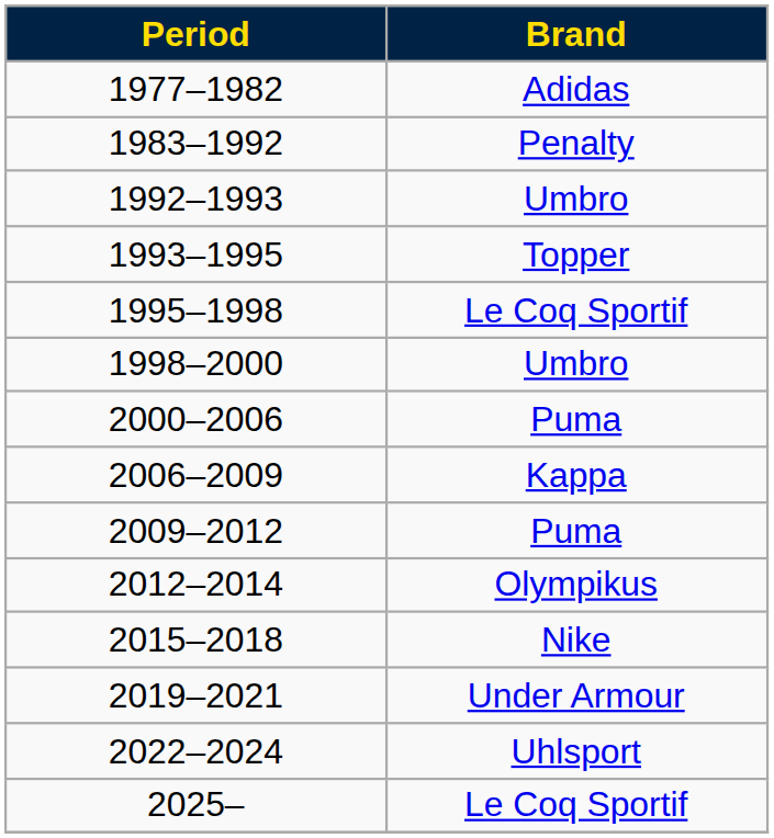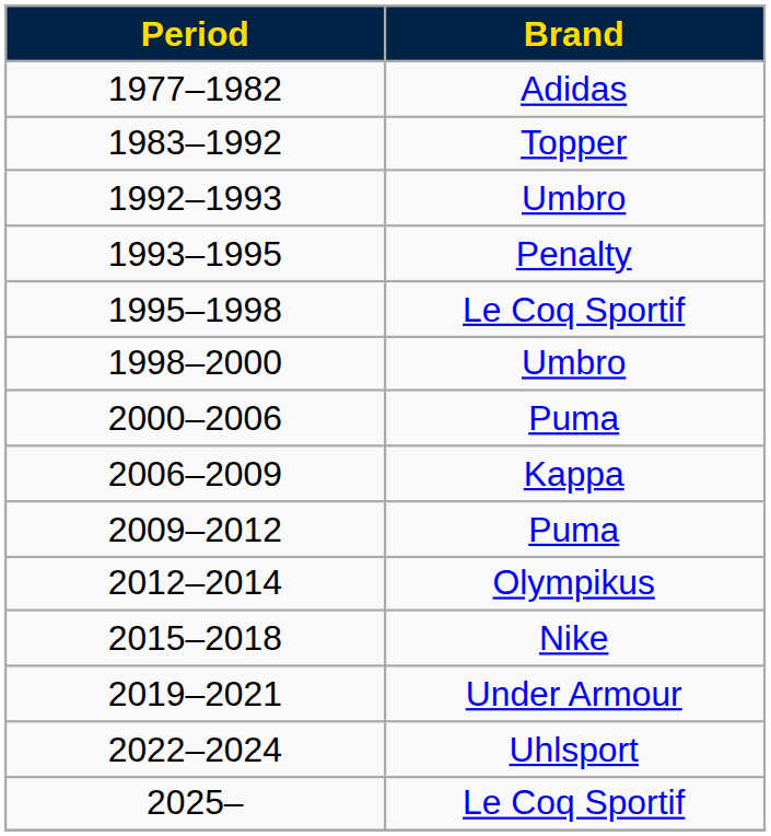1983–1992 | Brand: Penalty -> Topper
1993–1995 | Brand: Topper -> Penalty
